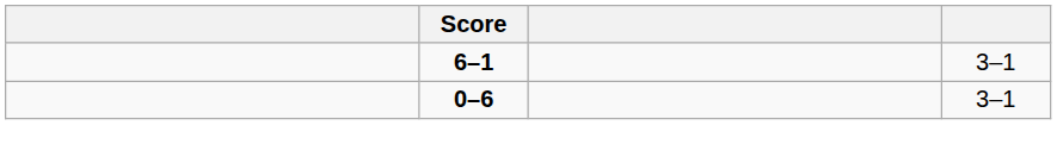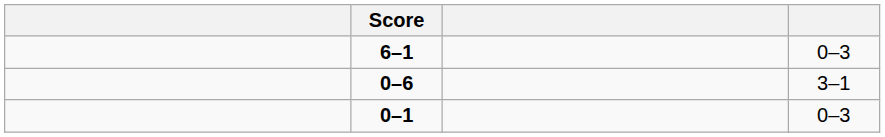6–1 | column 4: 3–1 -> 0–3
+ row: 0–1 | 0–3
